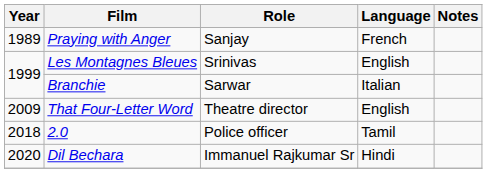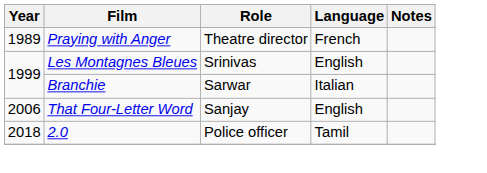Praying with Anger | Role: Sanjay -> Theatre director
That Four-Letter Word | Year: 2009 -> 2006
That Four-Letter Word | Role: Theatre director -> Sanjay
- row: 2020 | Dil Bechara | Immanuel Rajkumar Sr | Hindi
